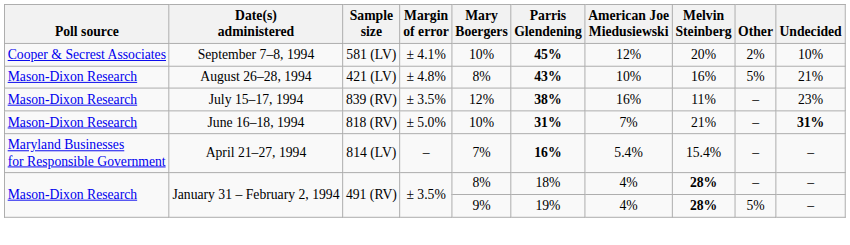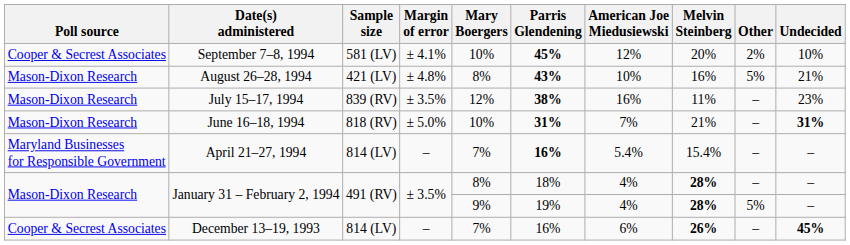+ row: Cooper & Secrest Associates | December 13–19, 1993 | 814 (LV) | – | 7% | 16% | 6% | 26% | – | 45%
